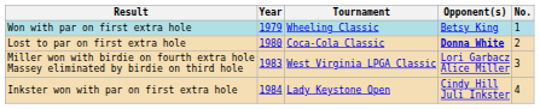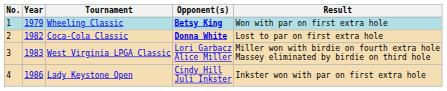columns swapped: No. <-> Result
Wheeling Classic | Opponent(s): normal -> bold
Coca-Cola Classic | Year: 1980 -> 1982
Lady Keystone Open | Year: 1984 -> 1986
